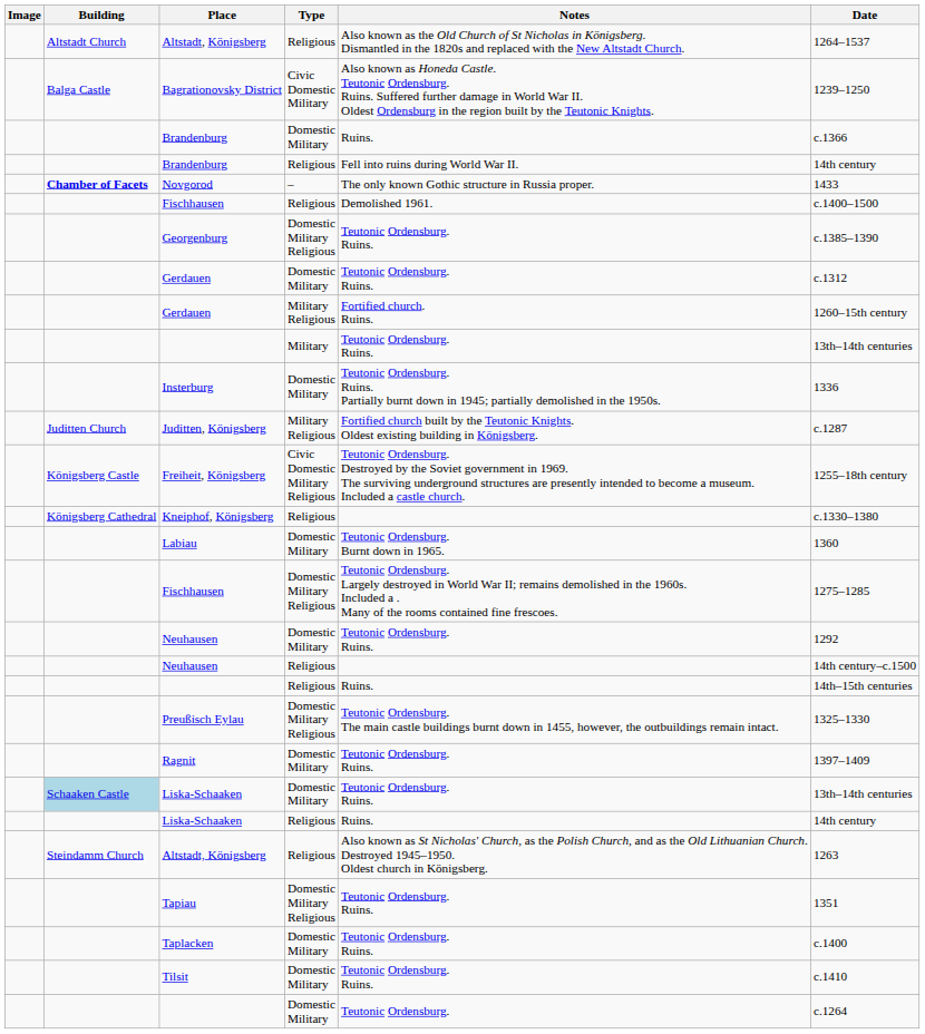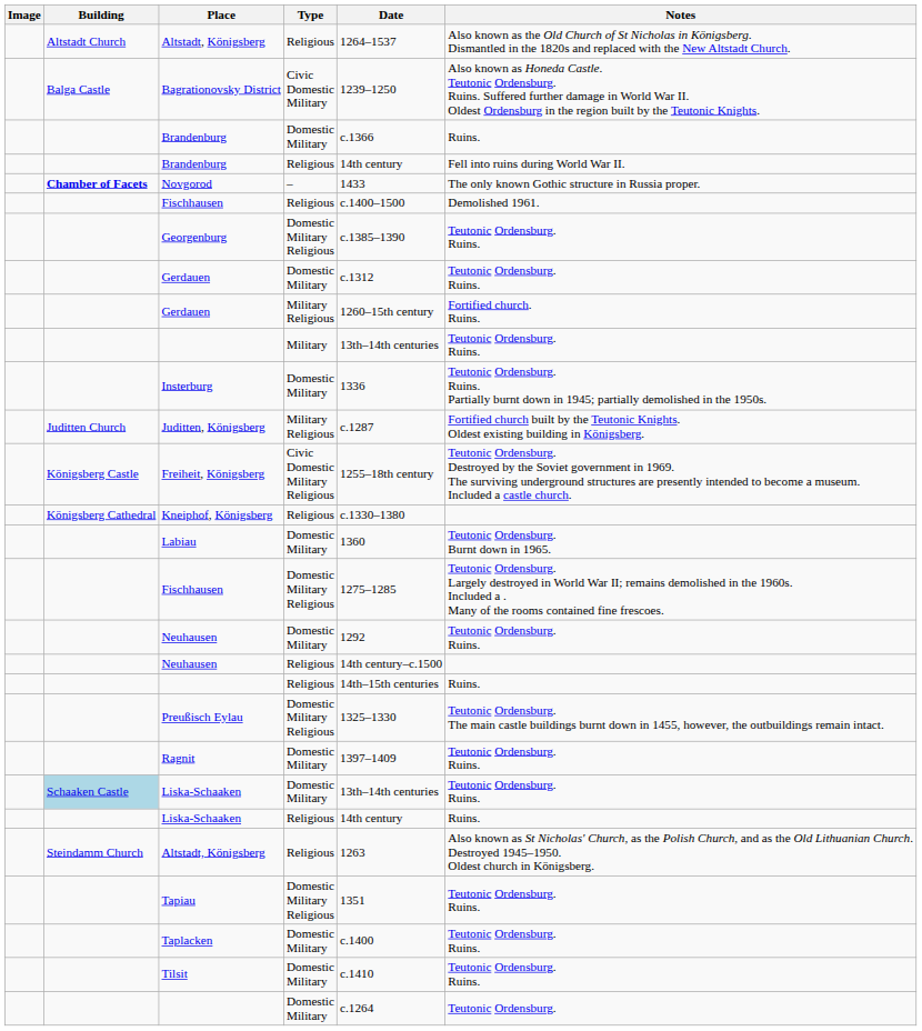columns swapped: Date <-> Notes
